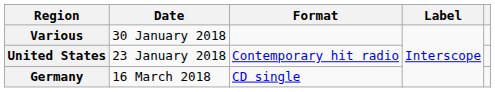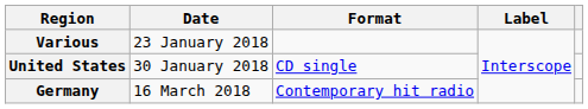Various | Date: 30 January 2018 -> 23 January 2018
United States | Date: 23 January 2018 -> 30 January 2018
United States | Format: Contemporary hit radio -> CD single
Germany | Format: CD single -> Contemporary hit radio
